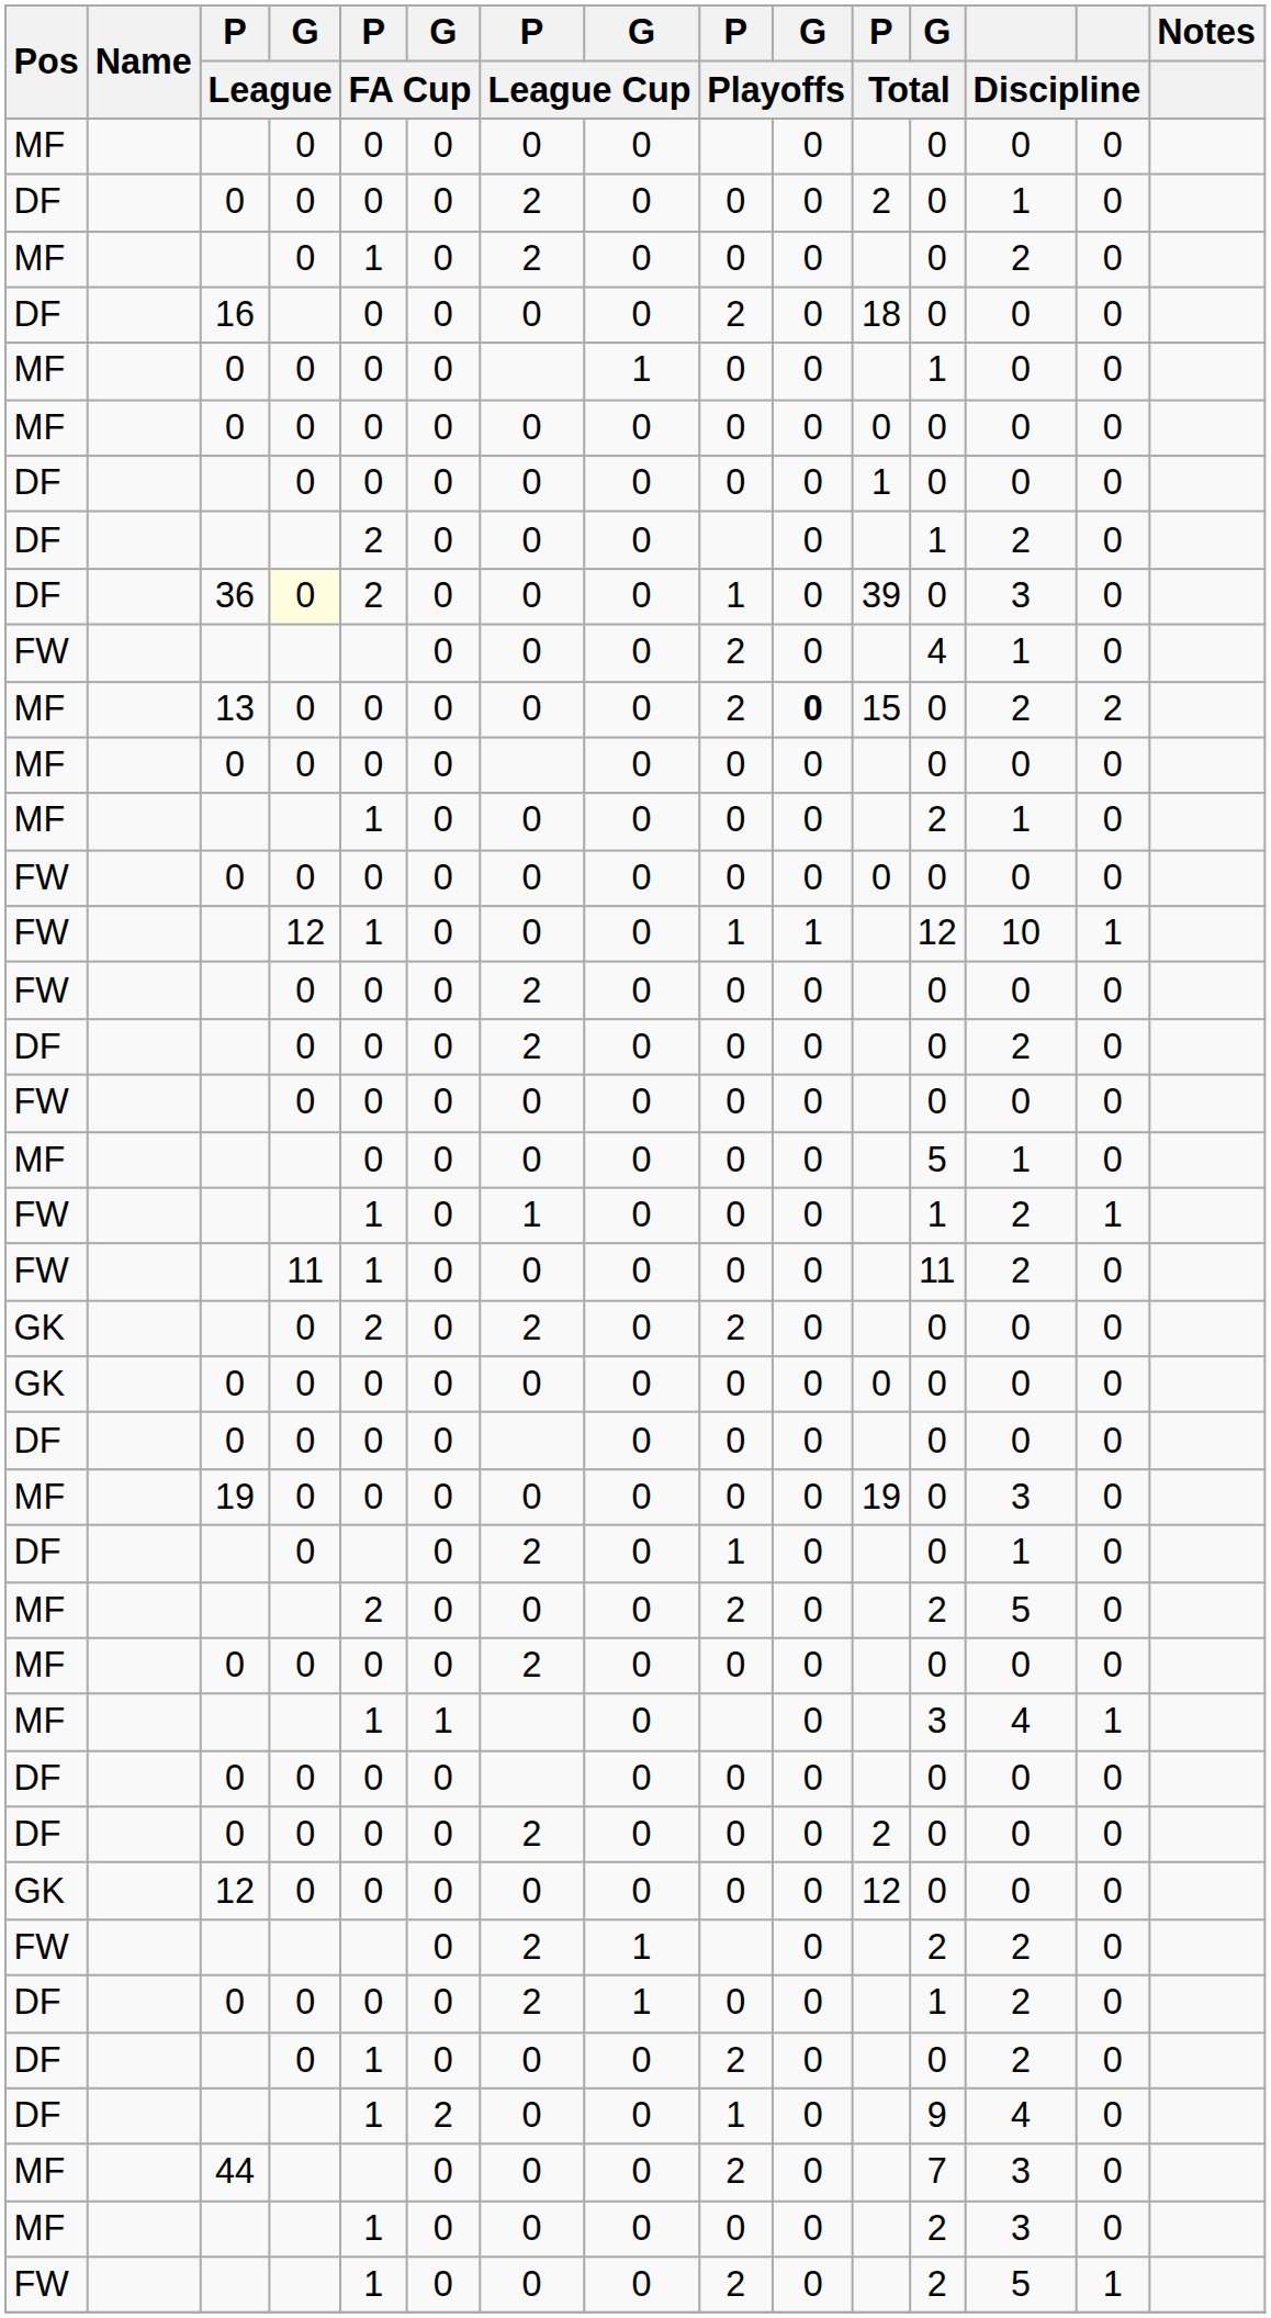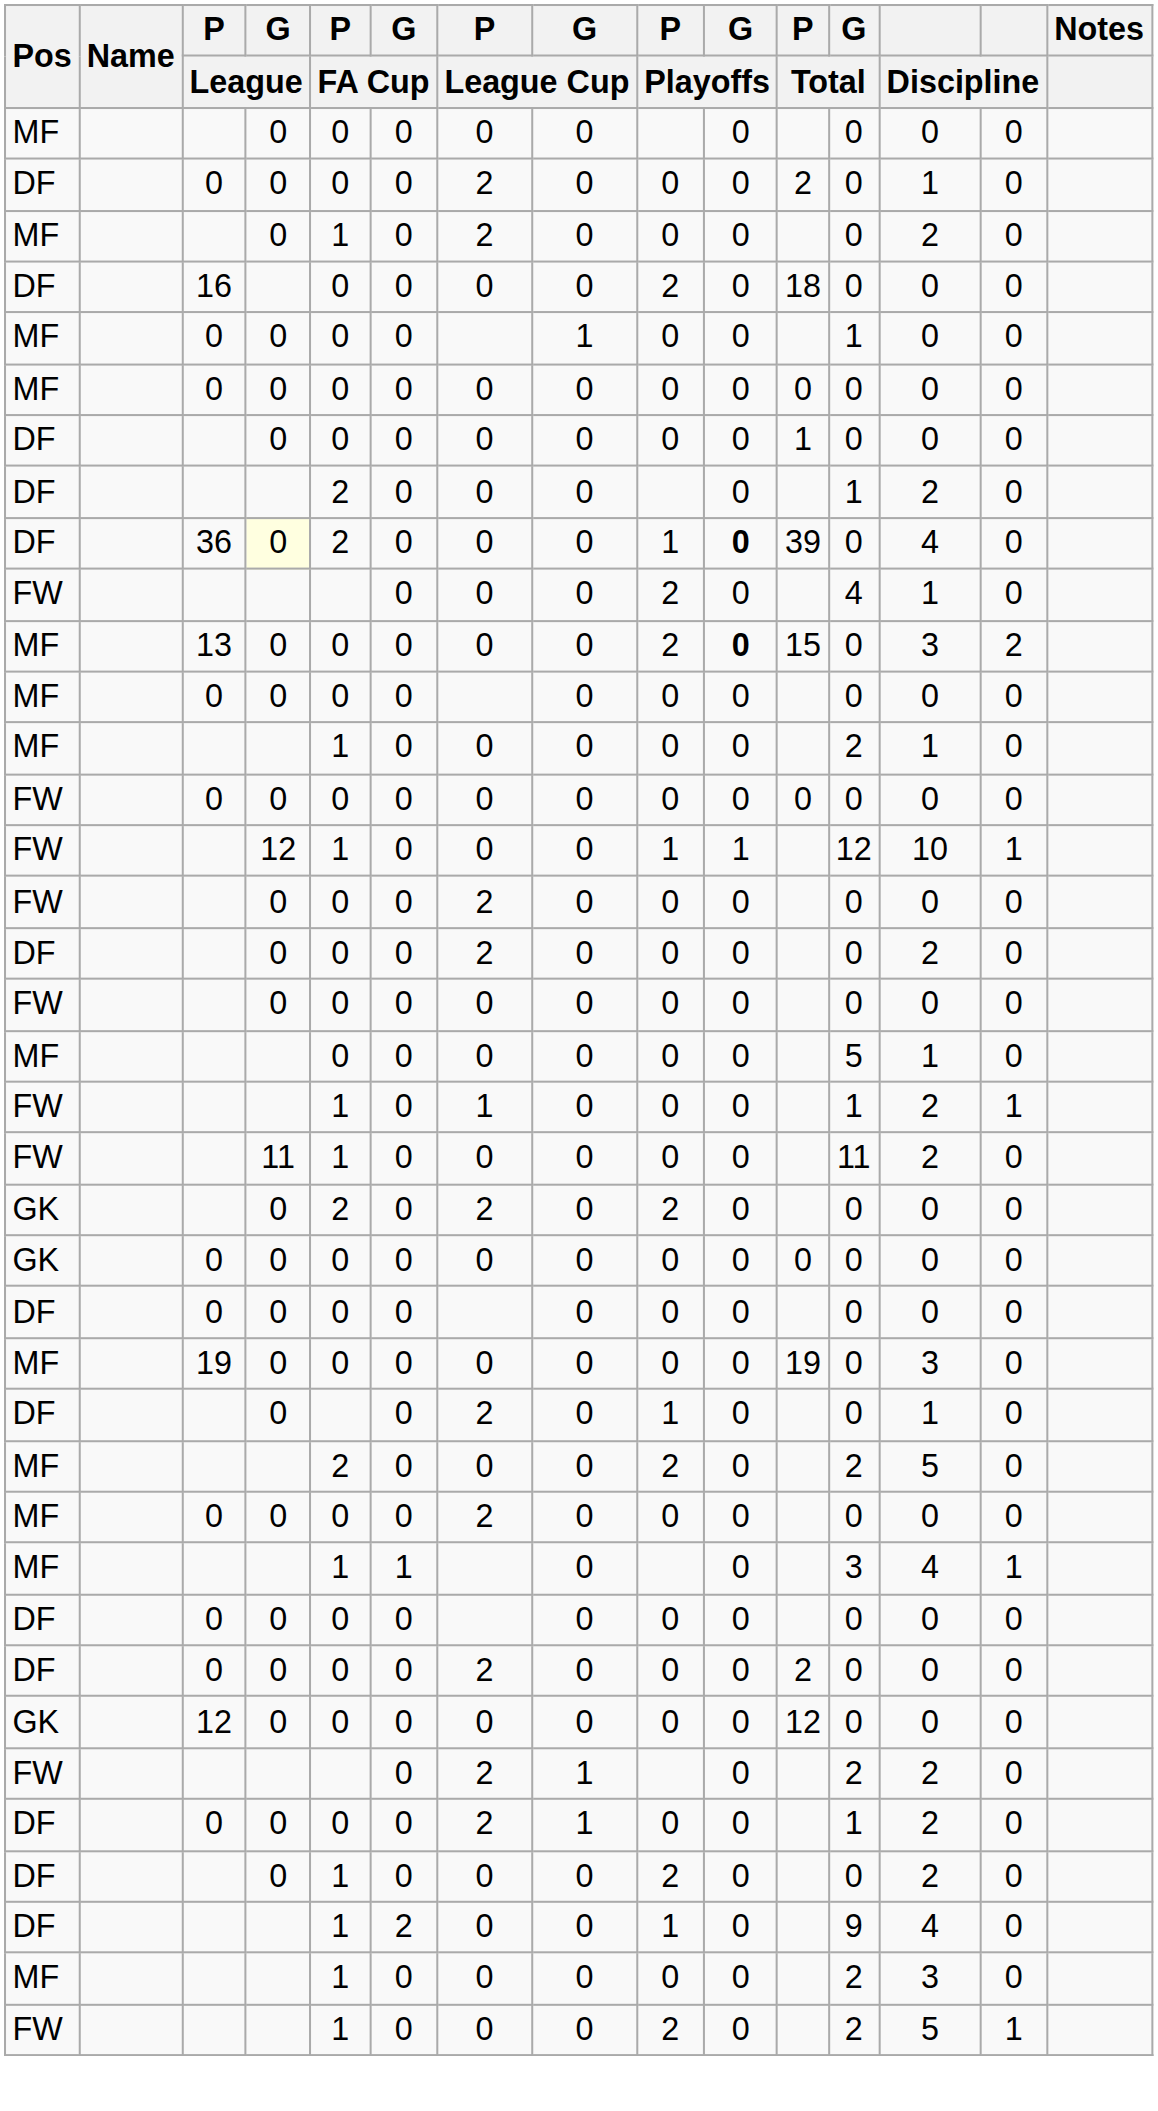36 | G / Playoffs: normal -> bold
36 | column 13: 3 -> 4
13 | column 13: 2 -> 3
- row: MF | 44 | 0 | 0 | 0 | 2 | 0 | 7 | 3 | 0
